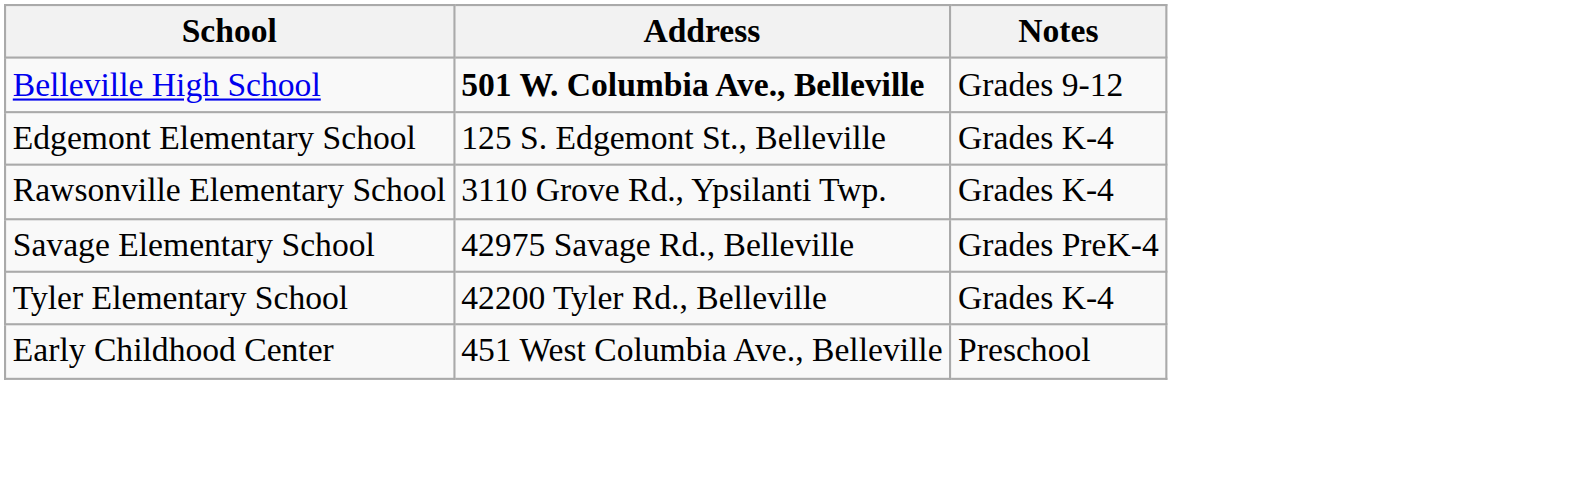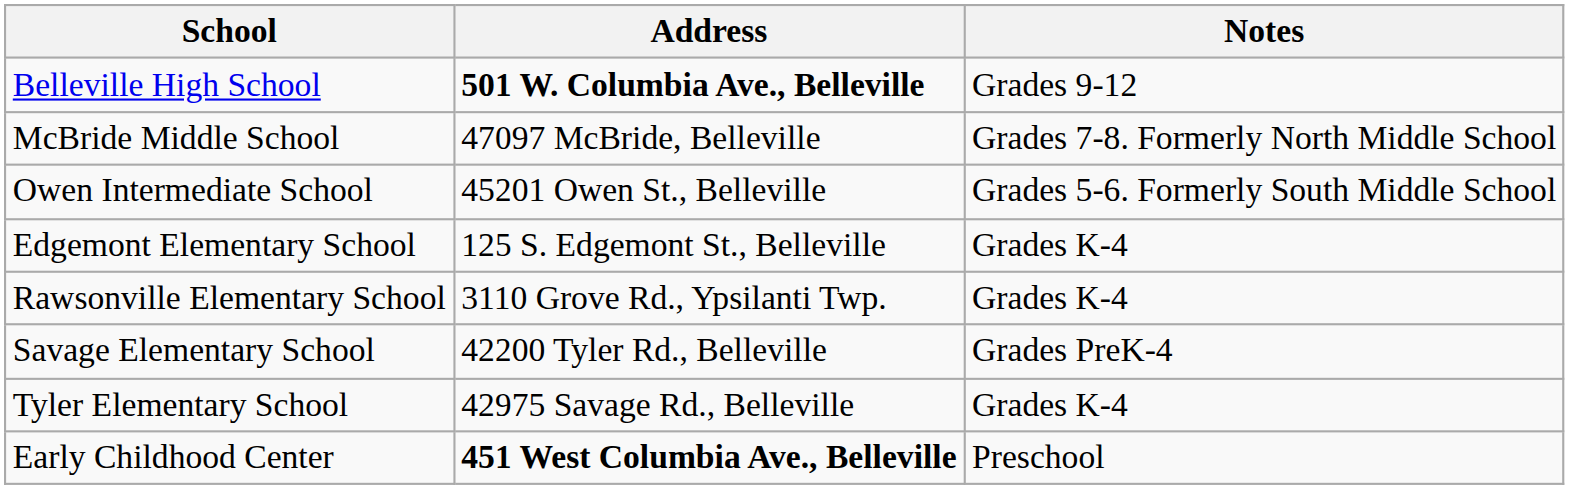+ row: McBride Middle School | 47097 McBride, Belleville | Grades 7-8. Formerly North Middle School
+ row: Owen Intermediate School | 45201 Owen St., Belleville | Grades 5-6. Formerly South Middle School
Savage Elementary School | Address: 42975 Savage Rd., Belleville -> 42200 Tyler Rd., Belleville
Tyler Elementary School | Address: 42200 Tyler Rd., Belleville -> 42975 Savage Rd., Belleville
Early Childhood Center | Address: normal -> bold
